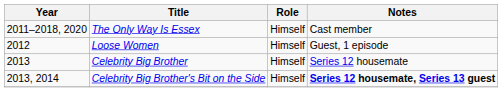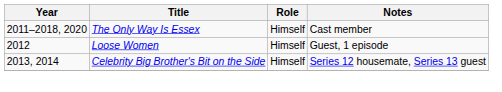- row: 2013 | Celebrity Big Brother | Himself | Series 12 housemate
Celebrity Big Brother's Bit on the Side | Notes: bold -> normal
